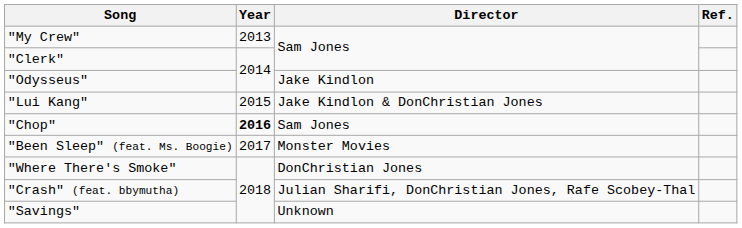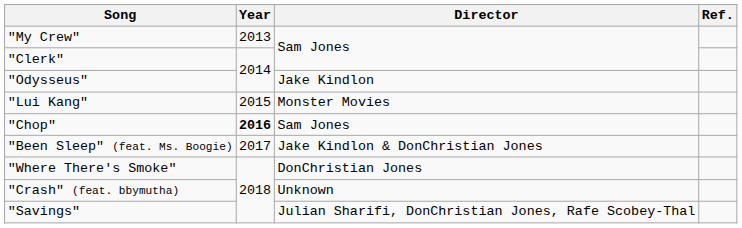"Lui Kang" | Director: Jake Kindlon & DonChristian Jones -> Monster Movies
"Been Sleep" (feat. Ms. Boogie) | Director: Monster Movies -> Jake Kindlon & DonChristian Jones
"Crash" (feat. bbymutha) | Director: Julian Sharifi, DonChristian Jones, Rafe Scobey-Thal -> Unknown
"Savings" | Director: Unknown -> Julian Sharifi, DonChristian Jones, Rafe Scobey-Thal
